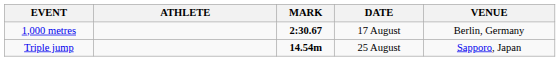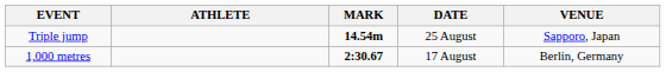rows swapped: 1,000 metres <-> Triple jump
